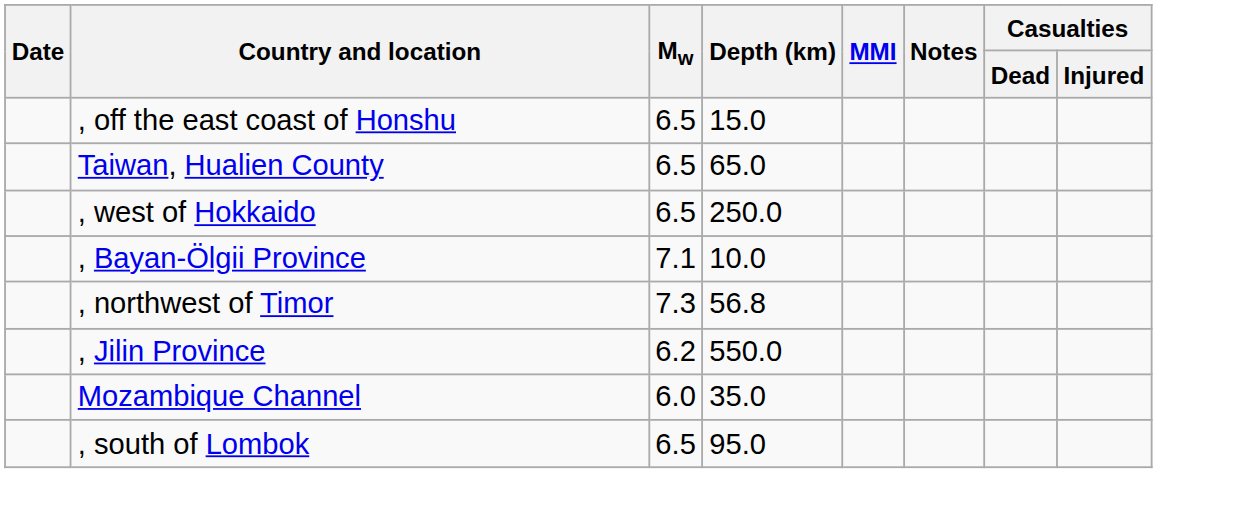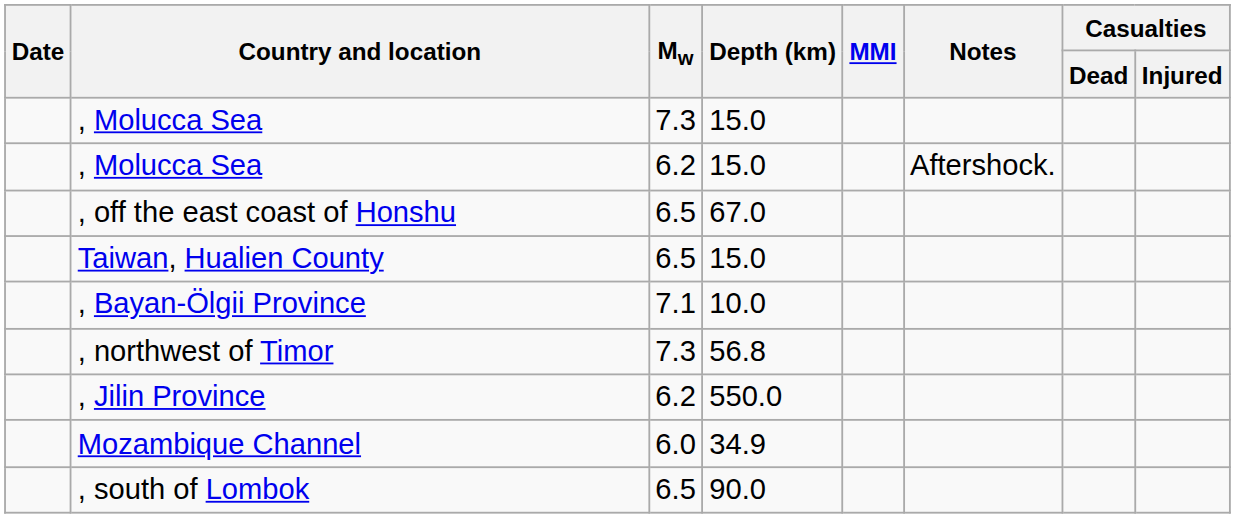+ row: , Molucca Sea | 7.3 | 15.0
+ row: , Molucca Sea | 6.2 | 15.0 | Aftershock.
, off the east coast of Honshu | Depth (km): 15.0 -> 67.0
Taiwan, Hualien County | Depth (km): 65.0 -> 15.0
- row: , west of Hokkaido | 6.5 | 250.0
Mozambique Channel | Depth (km): 35.0 -> 34.9
, south of Lombok | Depth (km): 95.0 -> 90.0
